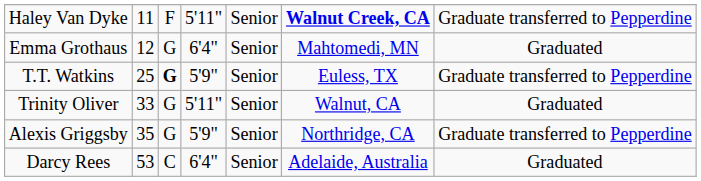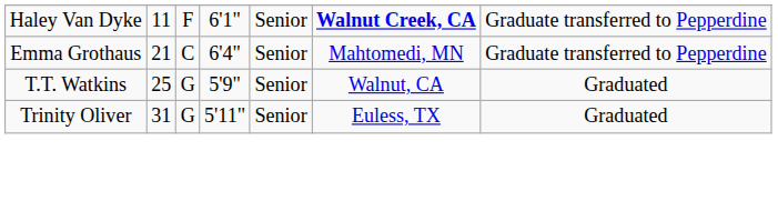Haley Van Dyke | column 4: 5'11" -> 6'1"
Emma Grothaus | column 2: 12 -> 21
Emma Grothaus | column 3: G -> C
Emma Grothaus | column 7: Graduated -> Graduate transferred to Pepperdine
T.T. Watkins | column 3: bold -> normal
T.T. Watkins | column 6: Euless, TX -> Walnut, CA
T.T. Watkins | column 7: Graduate transferred to Pepperdine -> Graduated
Trinity Oliver | column 2: 33 -> 31
Trinity Oliver | column 6: Walnut, CA -> Euless, TX
- row: Alexis Griggsby | 35 | G | 5'9" | Senior | Northridge, CA | Graduate transferred to Pepperdine
- row: Darcy Rees | 53 | C | 6'4" | Senior | Adelaide, Australia | Graduated
